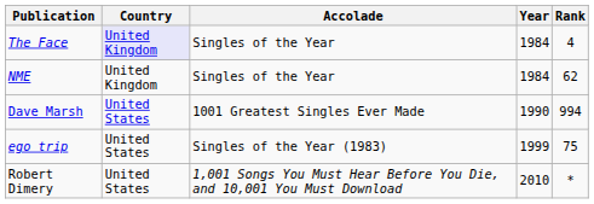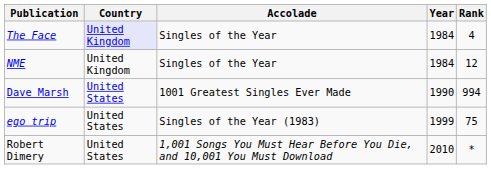NME | Rank: 62 -> 12
